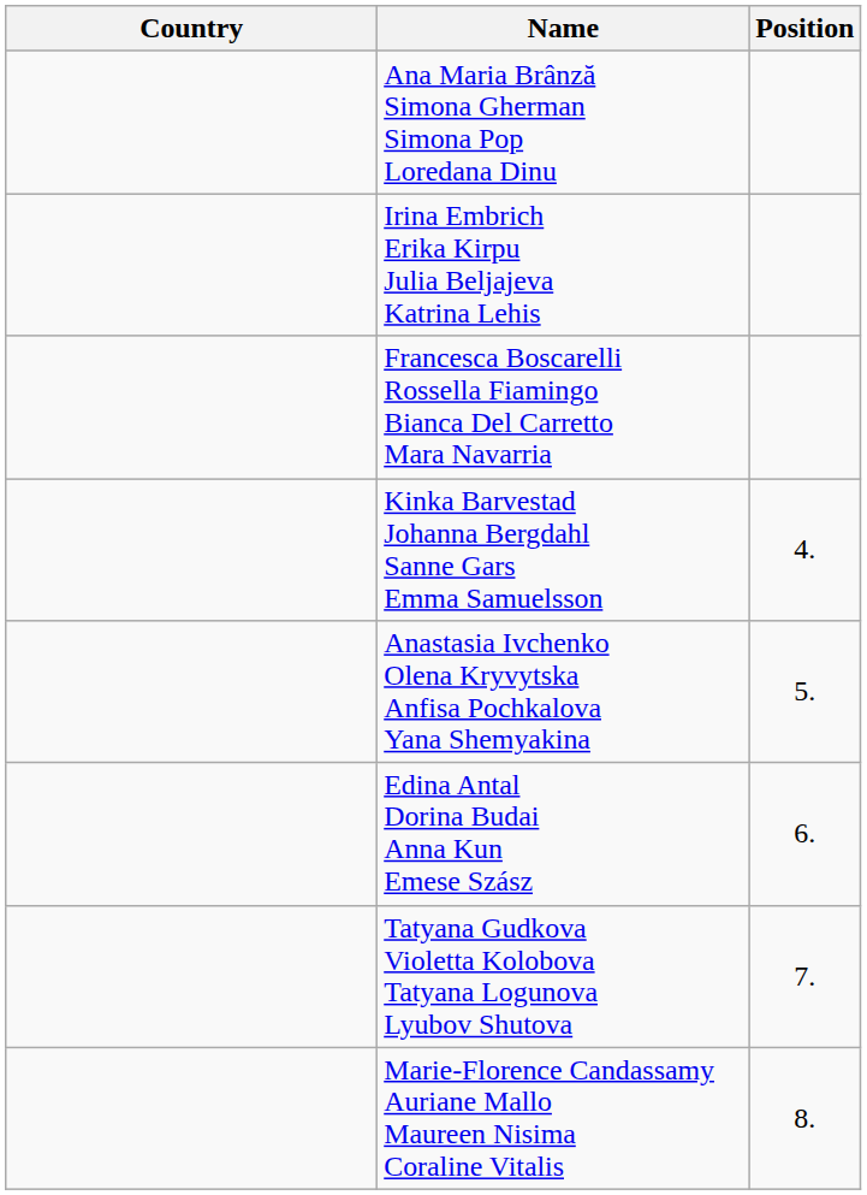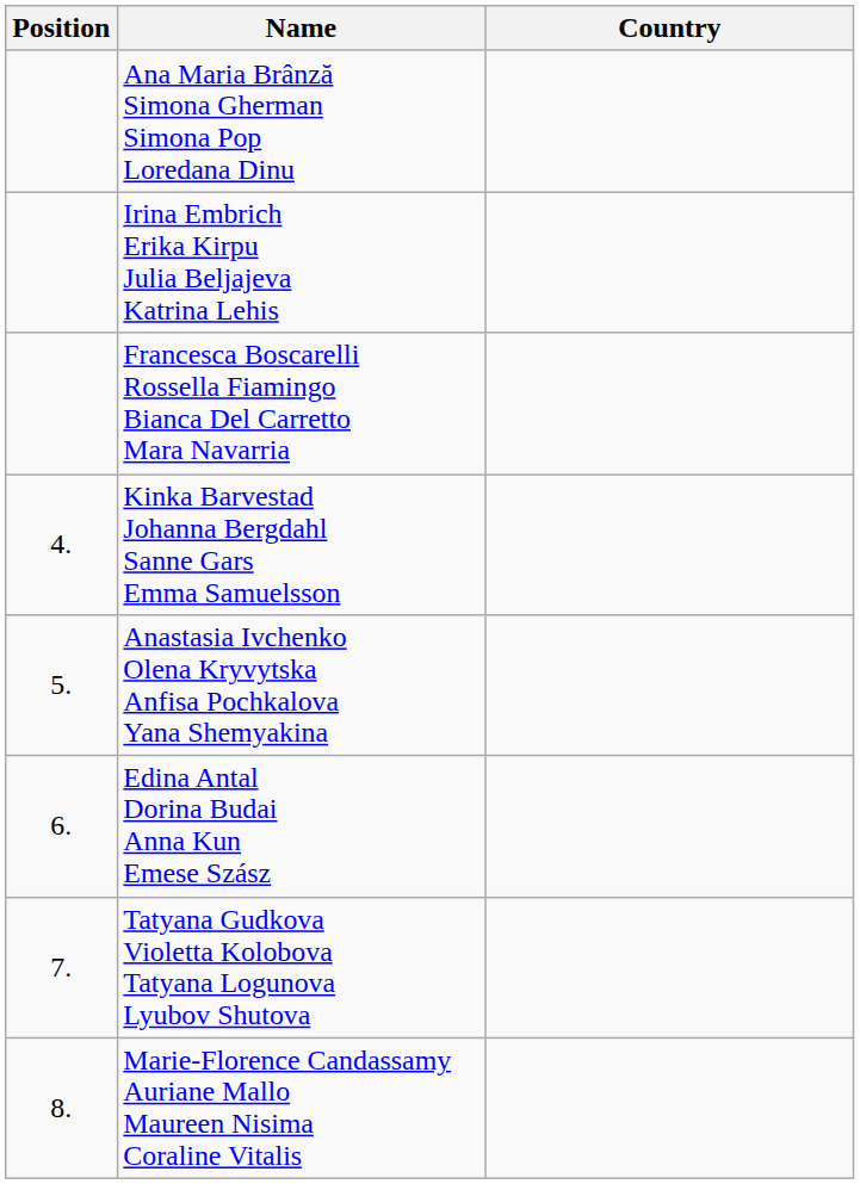columns swapped: Position <-> Country
